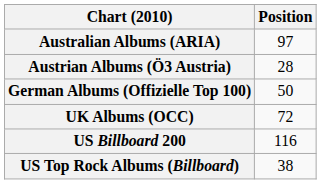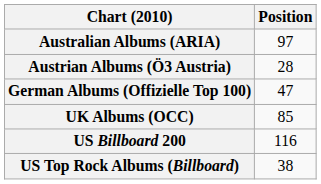German Albums (Offizielle Top 100) | Position: 50 -> 47
UK Albums (OCC) | Position: 72 -> 85
